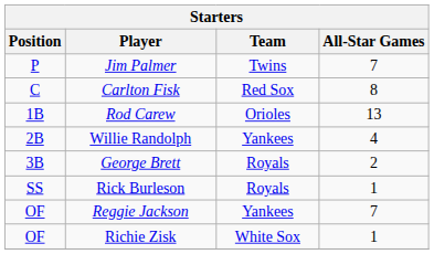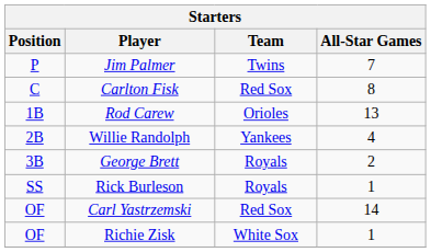- row: OF | Reggie Jackson | Yankees | 7
+ row: OF | Carl Yastrzemski | Red Sox | 14
